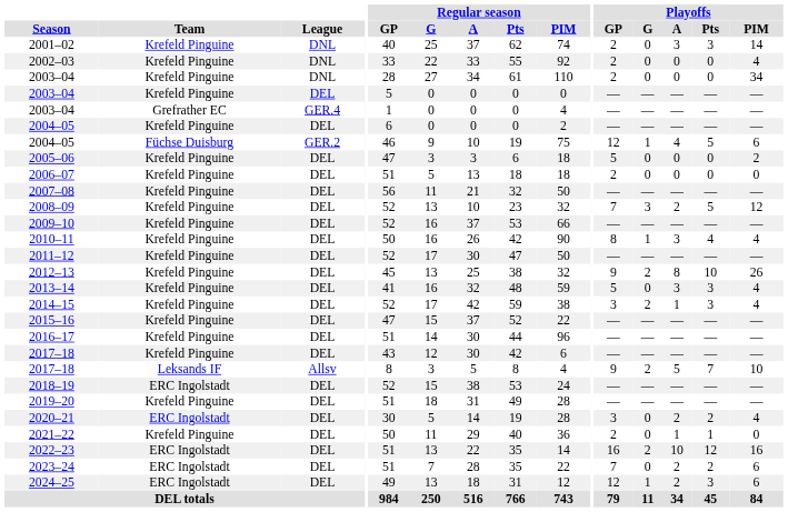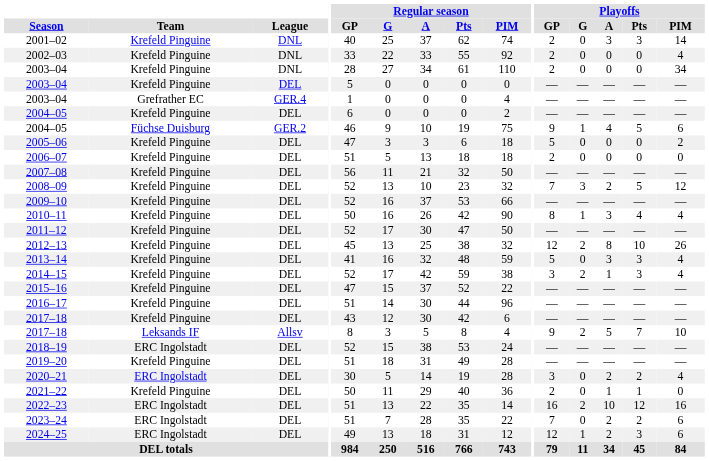2004–05 / GER.2 | Playoffs / GP: 12 -> 9
2012–13 | Playoffs / GP: 9 -> 12
